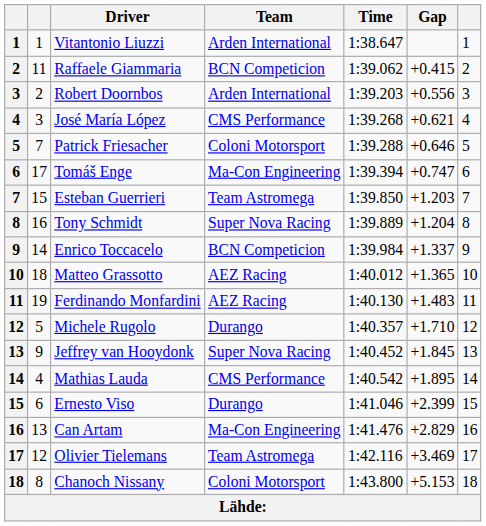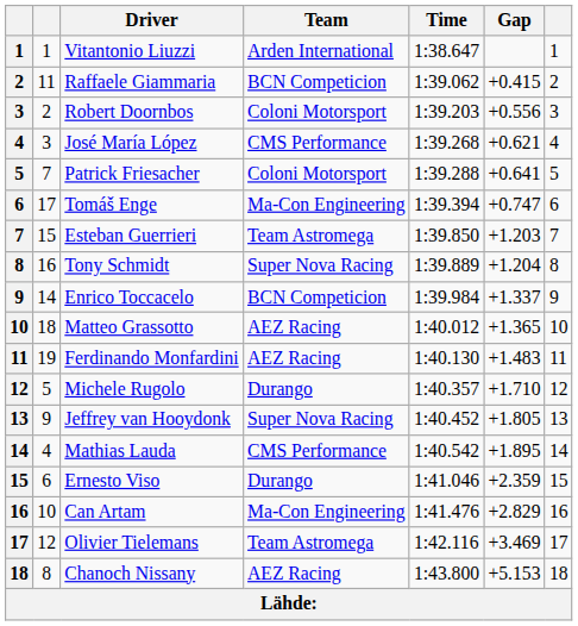Robert Doornbos | Team: Arden International -> Coloni Motorsport
Patrick Friesacher | Gap: +0.646 -> +0.641
Jeffrey van Hooydonk | Gap: +1.845 -> +1.805
Ernesto Viso | Gap: +2.399 -> +2.359
Can Artam | column 2: 13 -> 10
Chanoch Nissany | Team: Coloni Motorsport -> AEZ Racing
